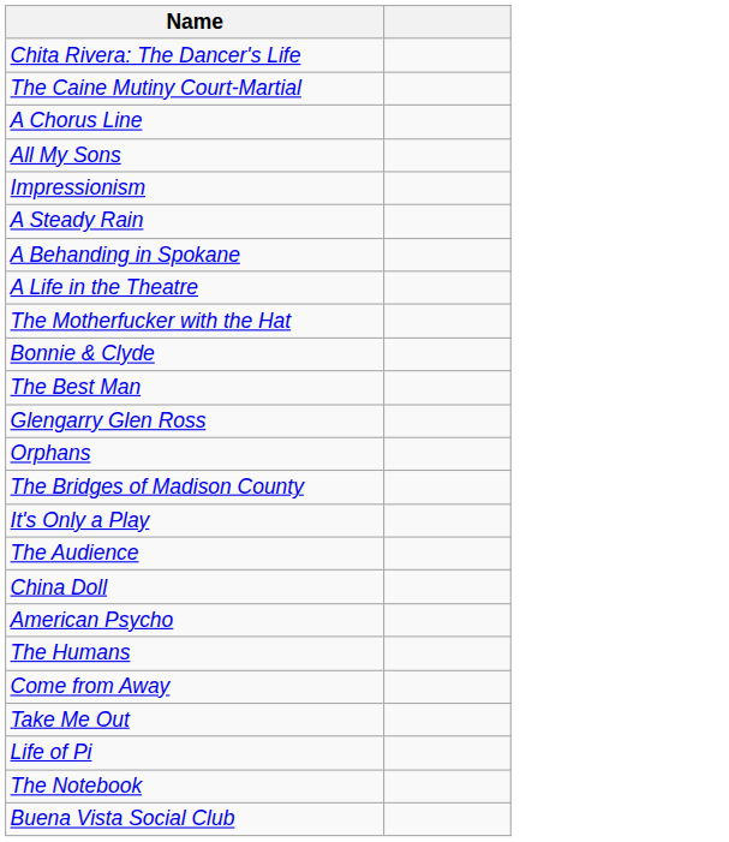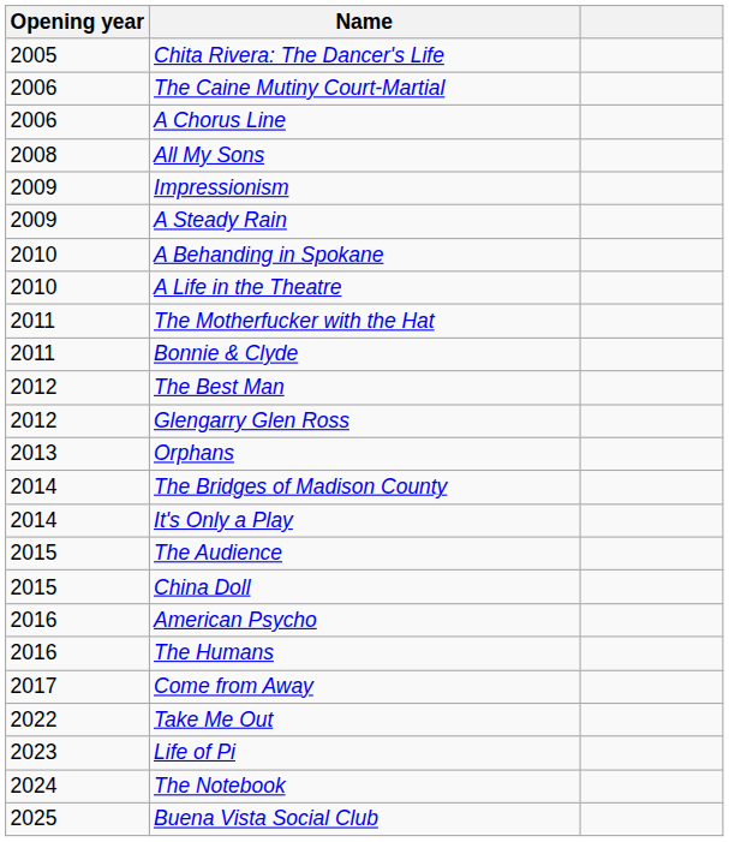+ column: Opening year | 2005 | 2006 | 2006 | 2008 | 2009 | 2009 | 2010 | 2010 | 2011 | 2011 | 2012 | 2012 | 2013 | 2014 | 2014 | 2015 | 2015 | 2016 | 2016 | 2017 | 2022 | 2023 | 2024 | 2025
